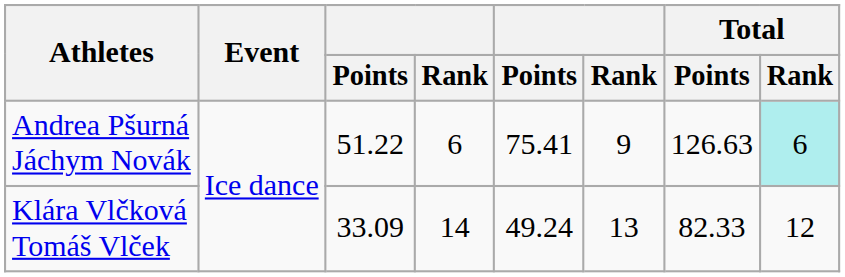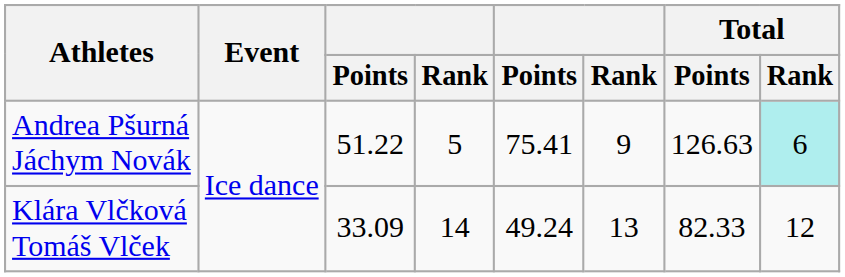Andrea Pšurná Jáchym Novák | column 4: 6 -> 5
